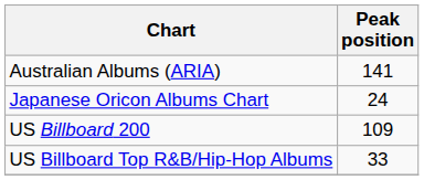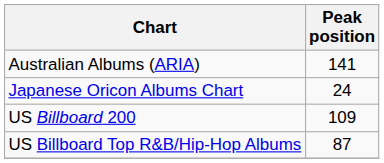US Billboard Top R&B/Hip-Hop Albums | Peak position: 33 -> 87
